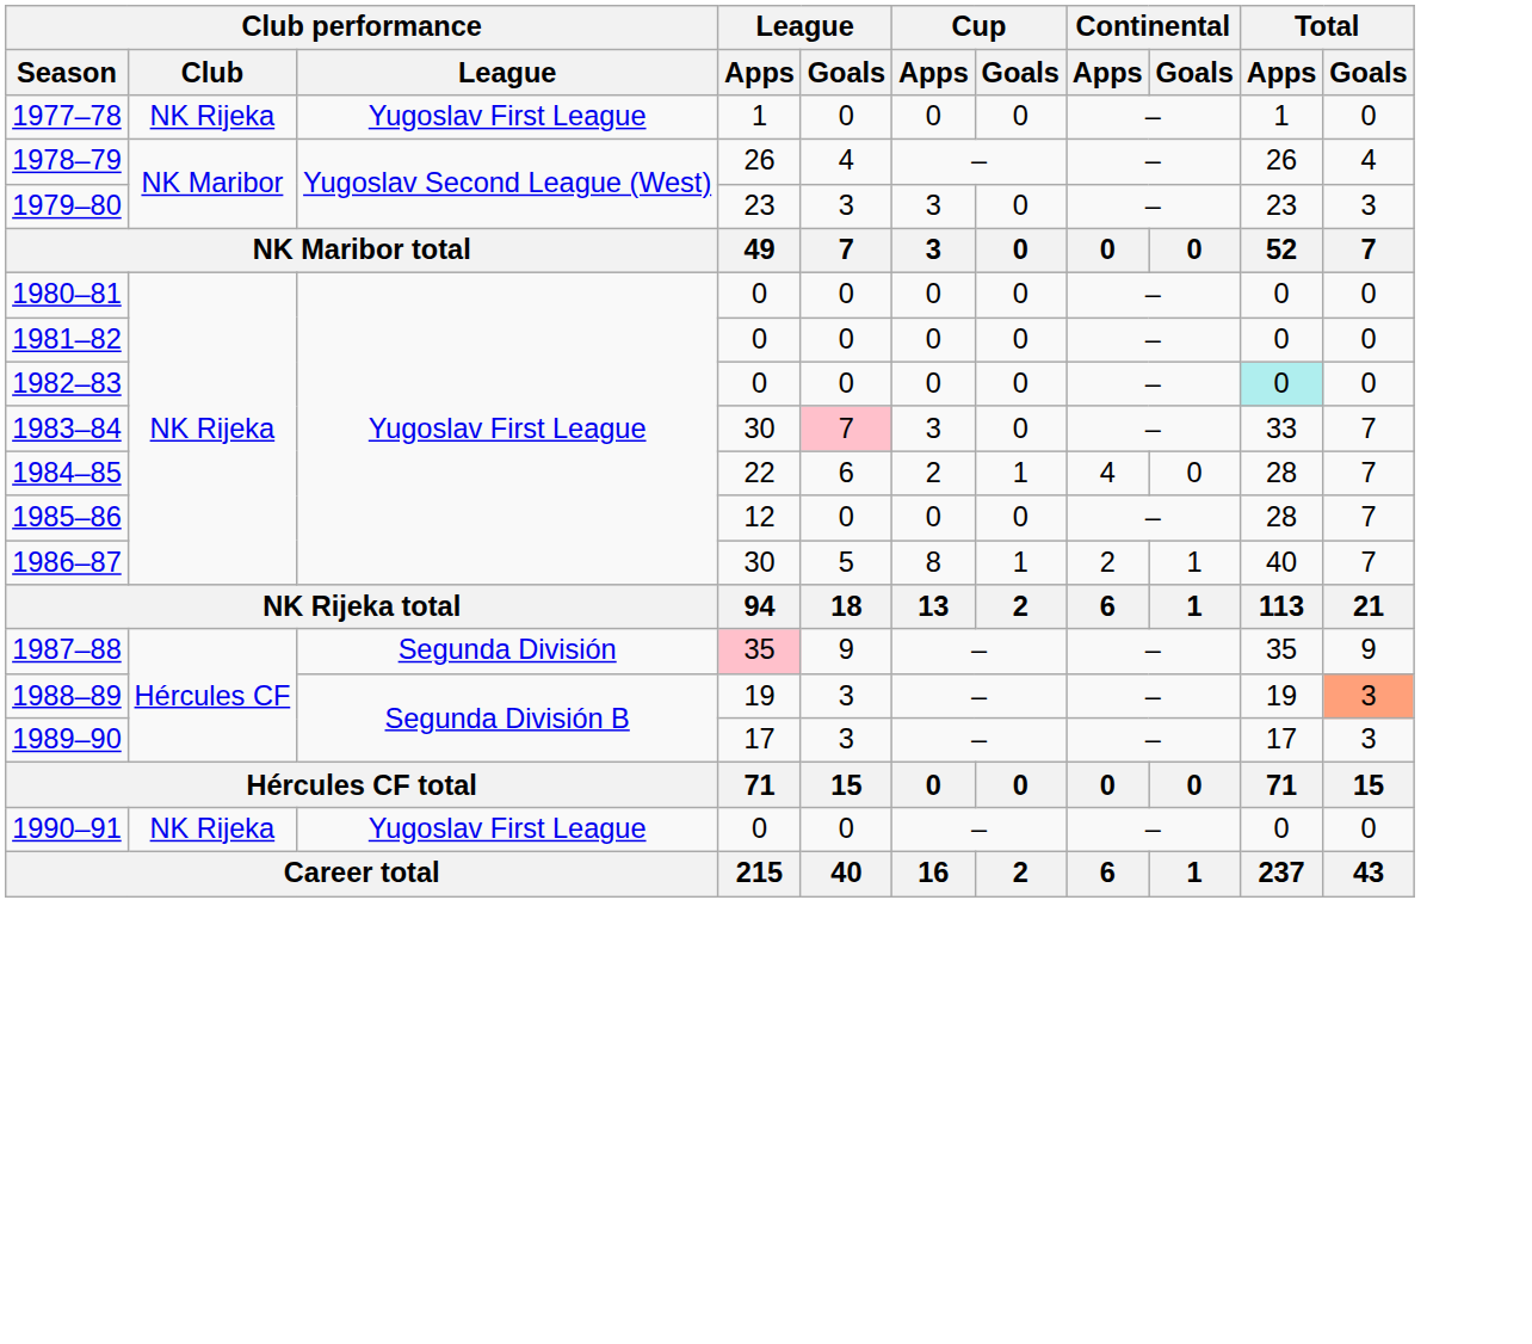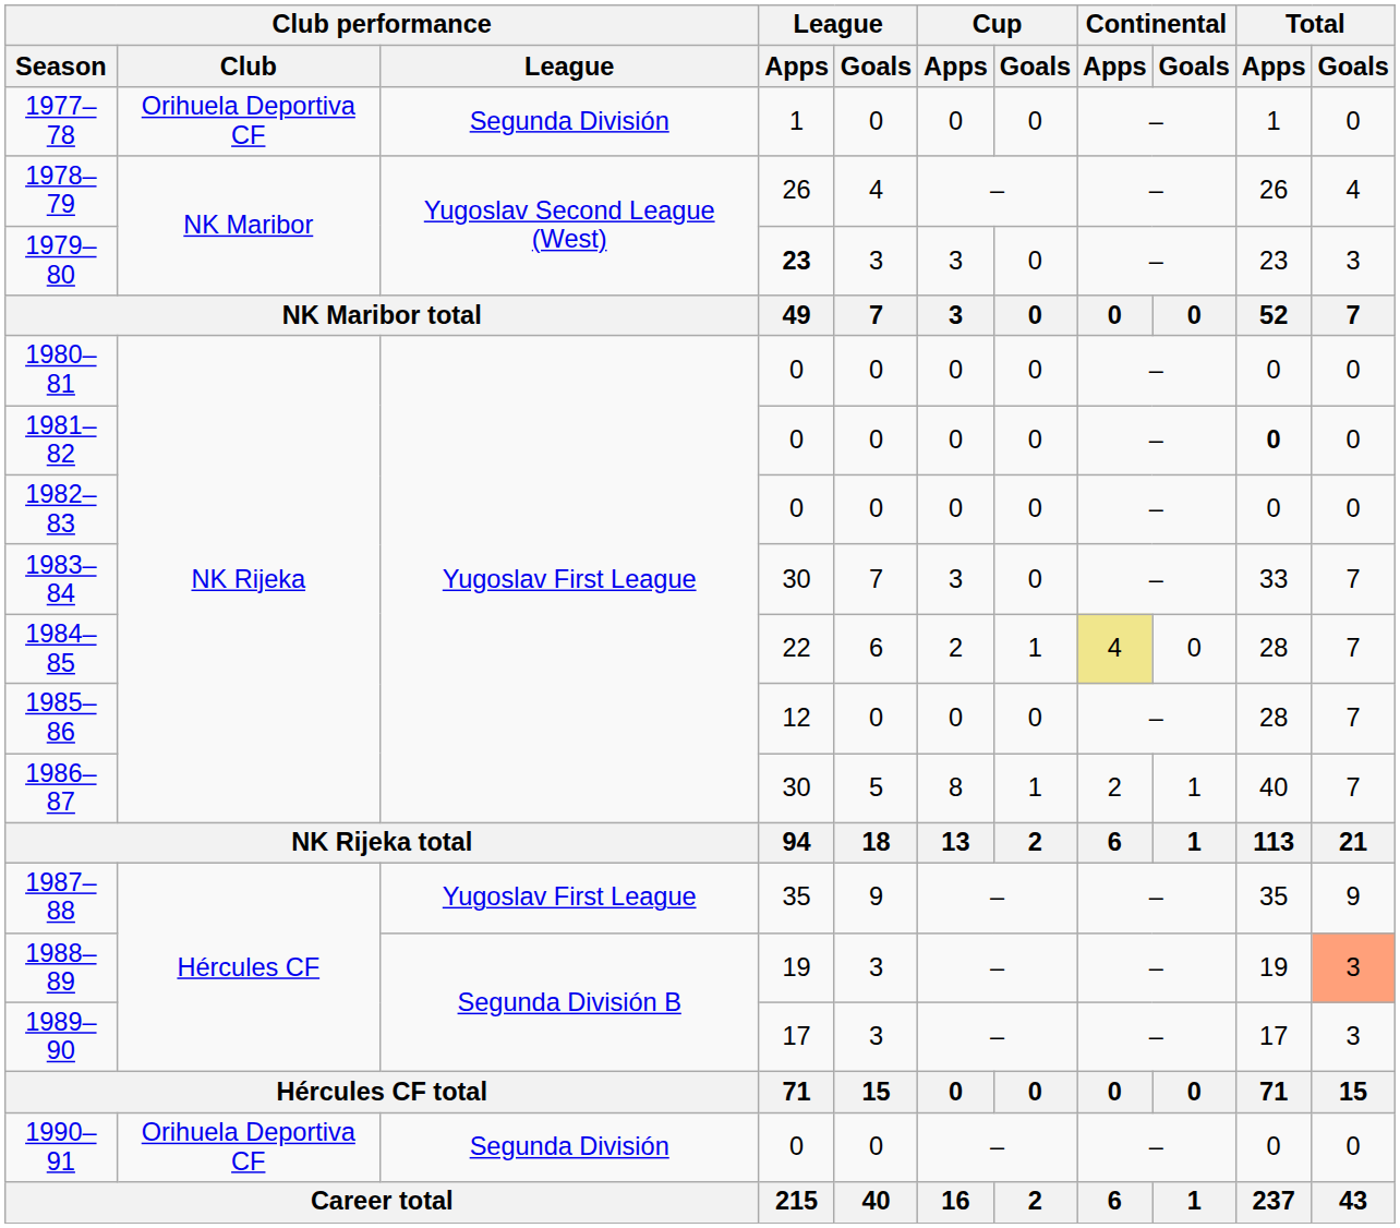1977–78 | Club performance / Club: NK Rijeka -> Orihuela Deportiva CF
1977–78 | Club performance / League: Yugoslav First League -> Segunda División
1979–80 | League / Apps: normal -> bold
1981–82 | Total / Apps: normal -> bold
1982–83 | Total / Apps: paleturquoise background -> no background
1983–84 | League / Goals: pink background -> no background
1984–85 | Continental / Apps: no background -> khaki background
1987–88 | Club performance / League: Segunda División -> Yugoslav First League
1987–88 | League / Apps: pink background -> no background
1990–91 | Club performance / Club: NK Rijeka -> Orihuela Deportiva CF
1990–91 | Club performance / League: Yugoslav First League -> Segunda División
